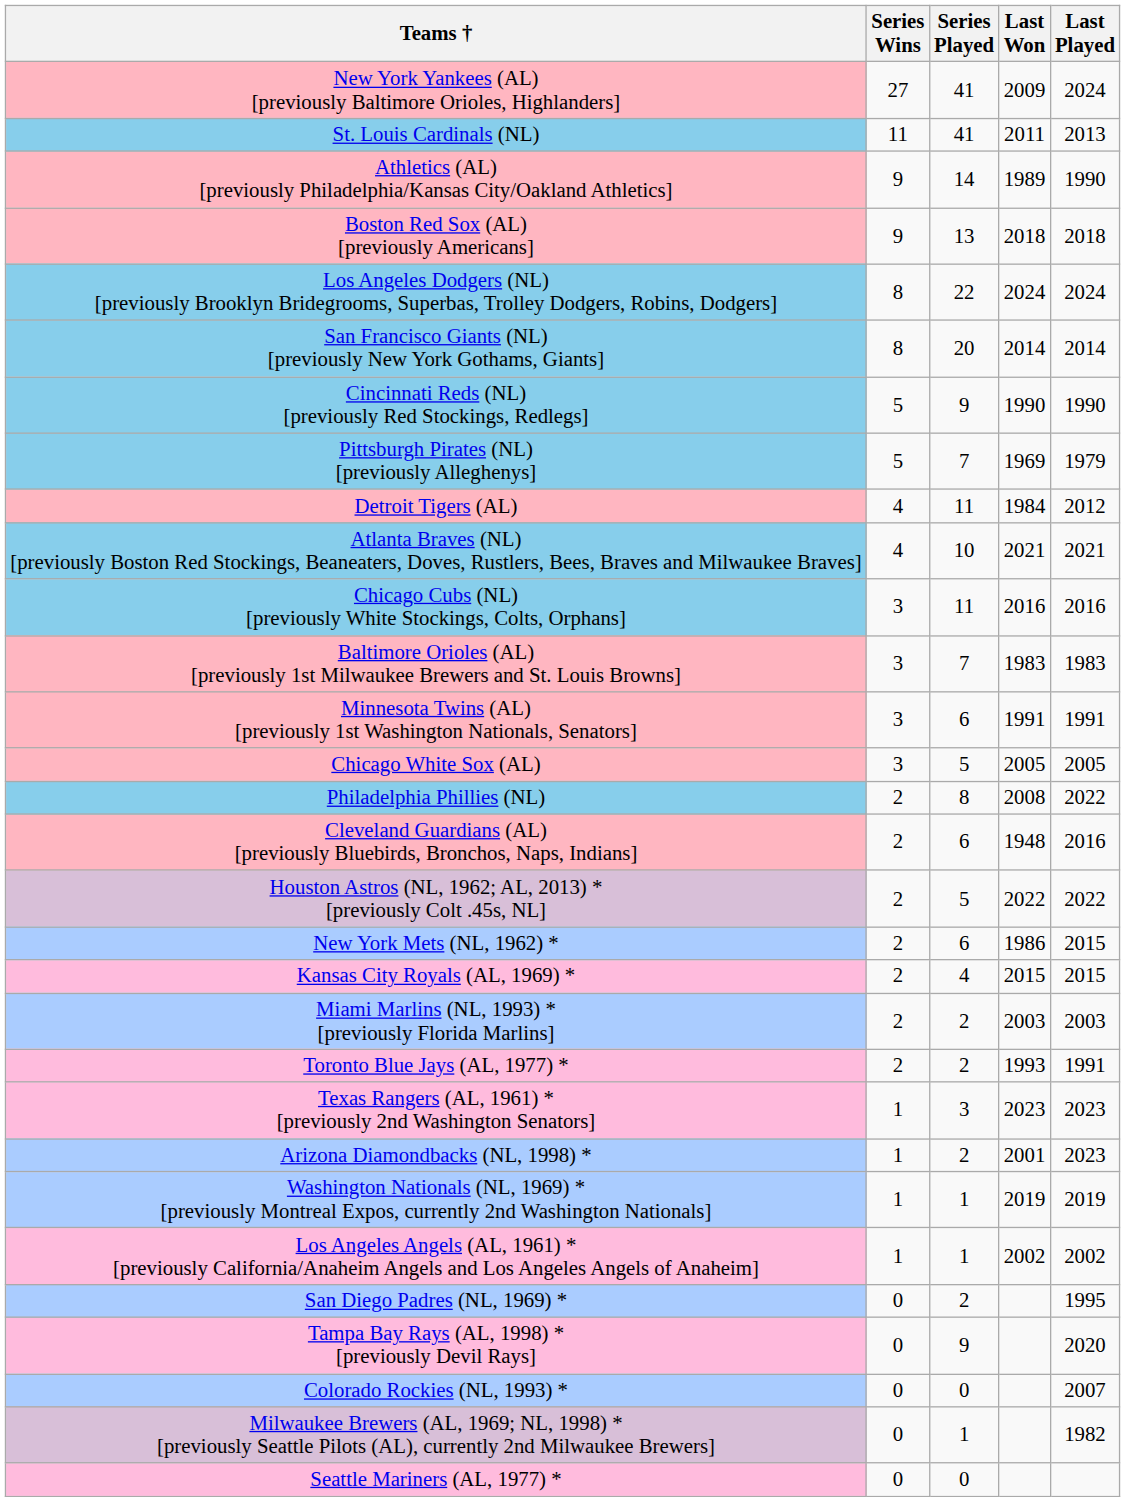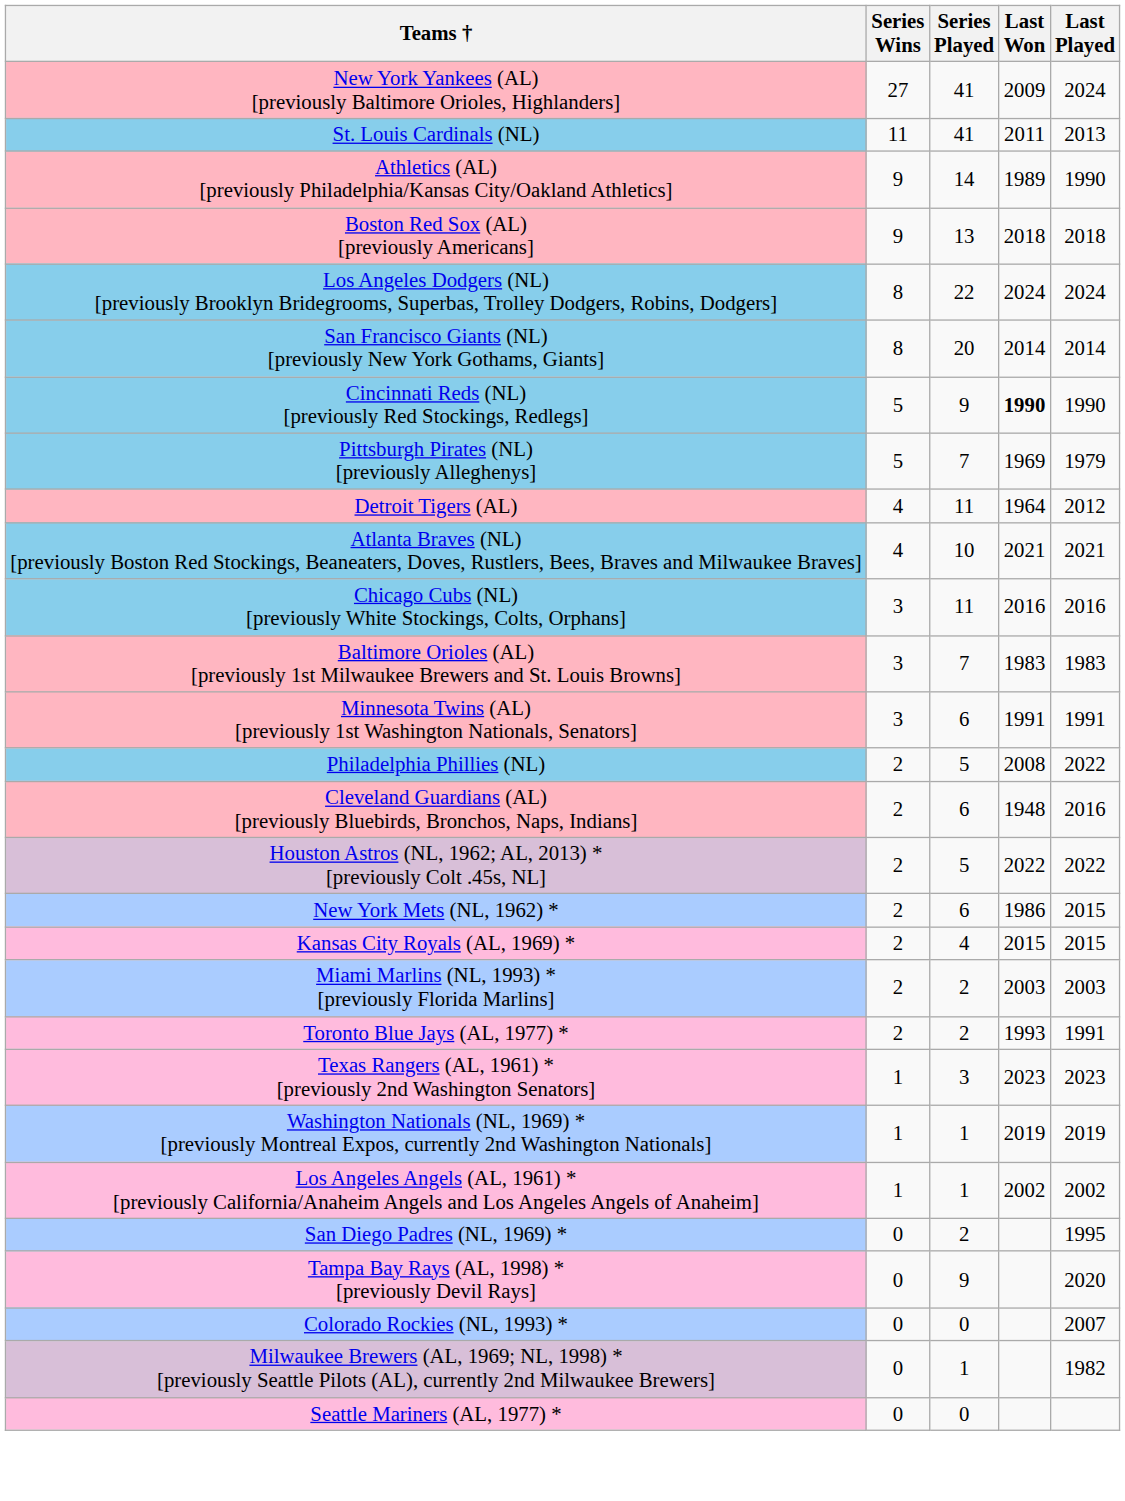Cincinnati Reds (NL) [previously Red Stockings, Redlegs] | Last Won: normal -> bold
Detroit Tigers (AL) | Last Won: 1984 -> 1964
- row: Chicago White Sox (AL) | 3 | 5 | 2005 | 2005
Philadelphia Phillies (NL) | Series Played: 8 -> 5
- row: Arizona Diamondbacks (NL, 1998) * | 1 | 2 | 2001 | 2023
